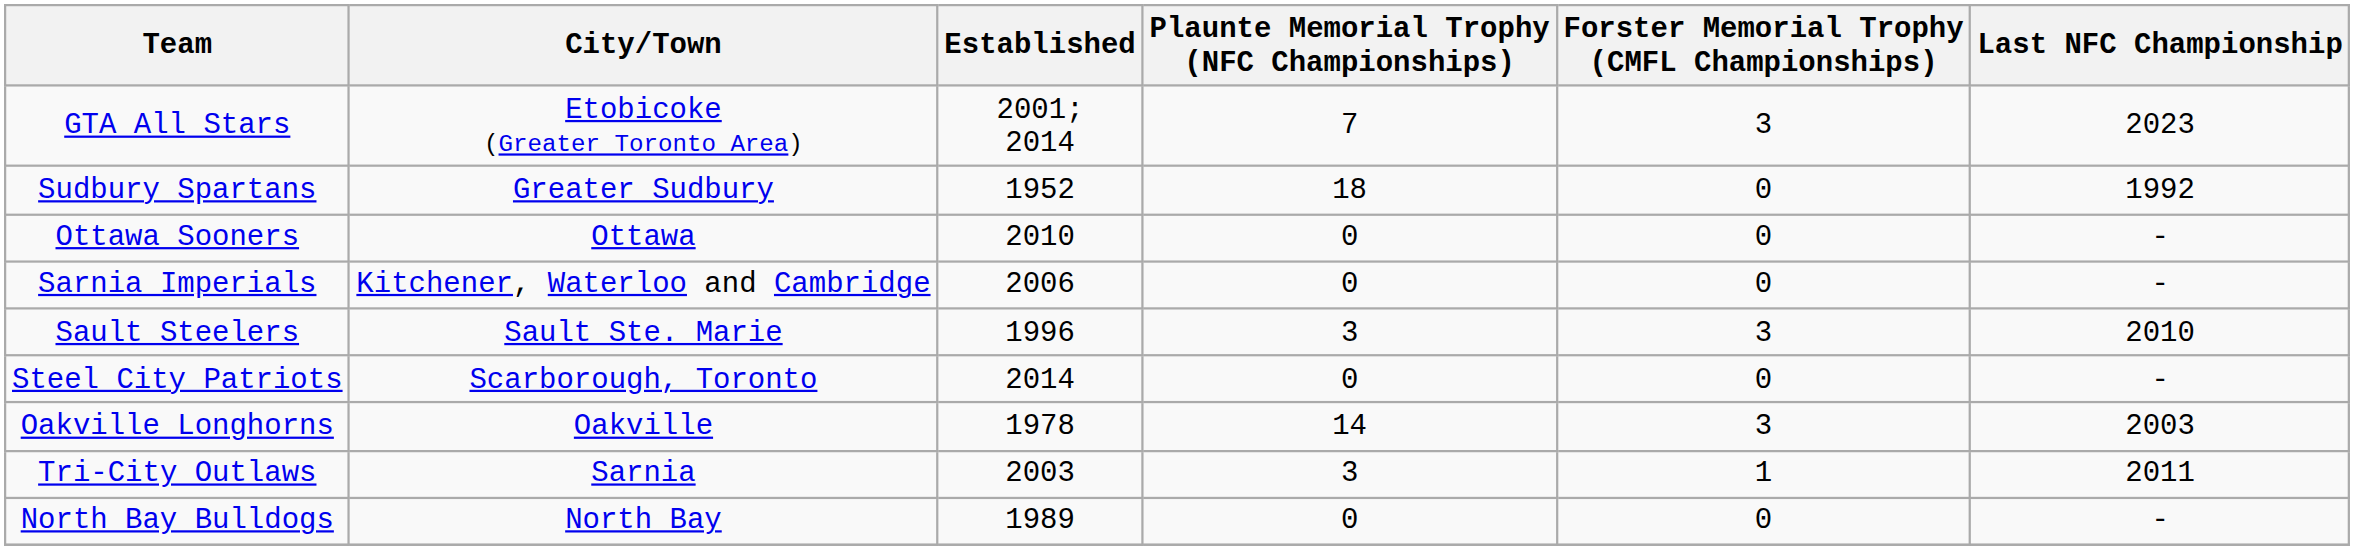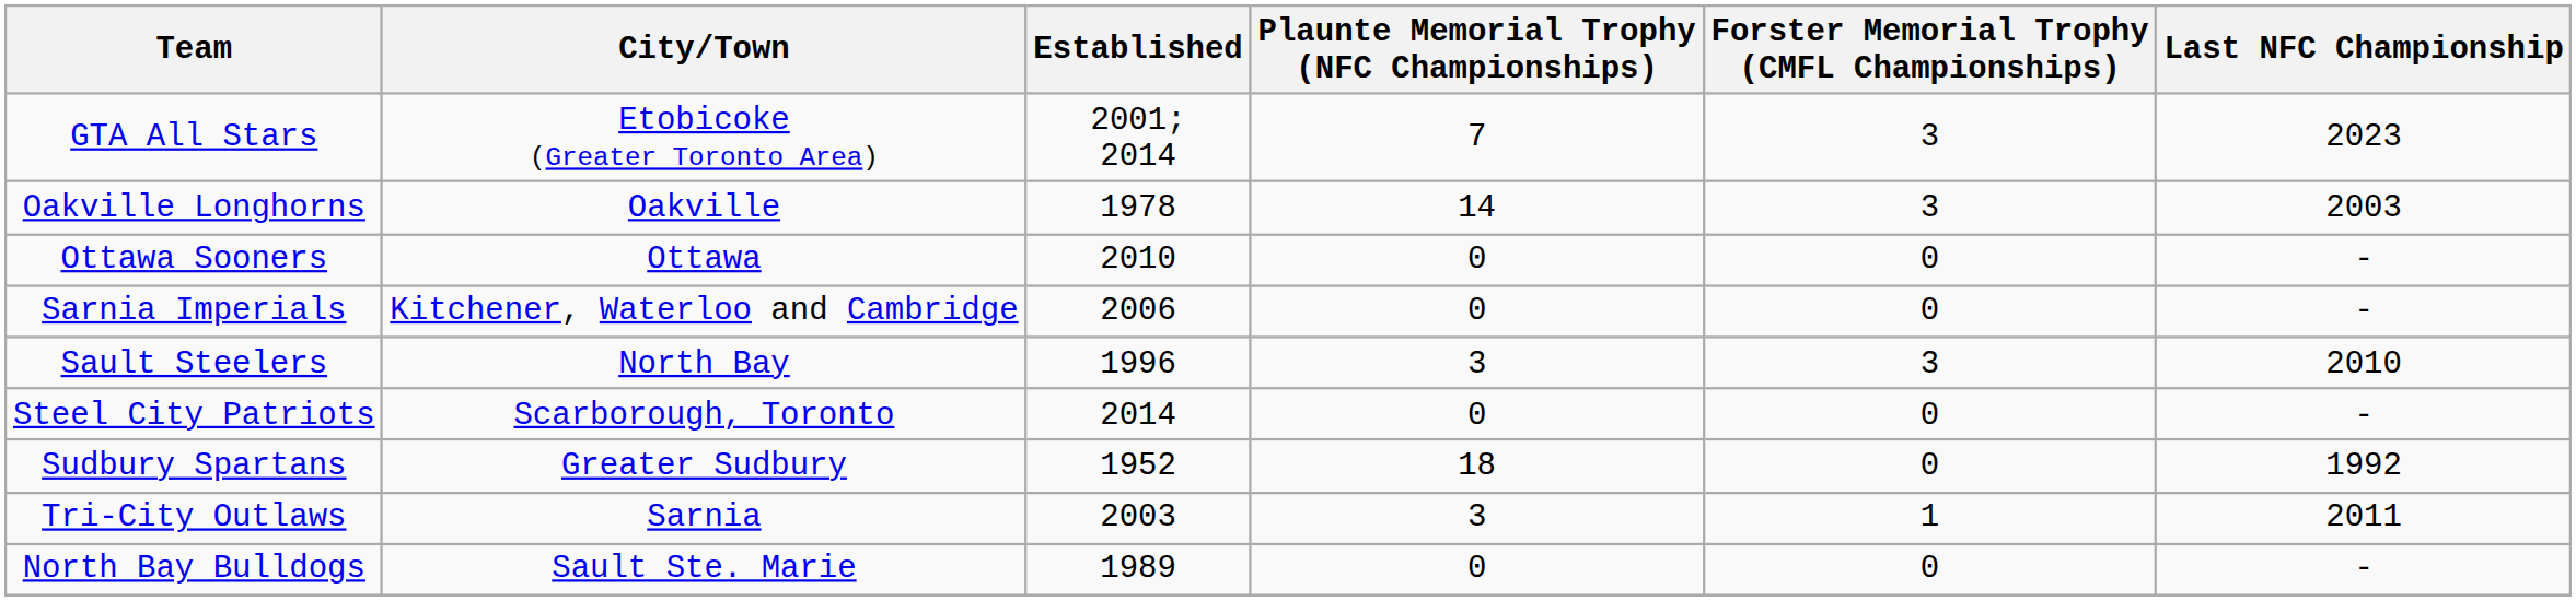rows swapped: Oakville Longhorns <-> Sudbury Spartans
Sault Steelers | City/Town: Sault Ste. Marie -> North Bay
North Bay Bulldogs | City/Town: North Bay -> Sault Ste. Marie
